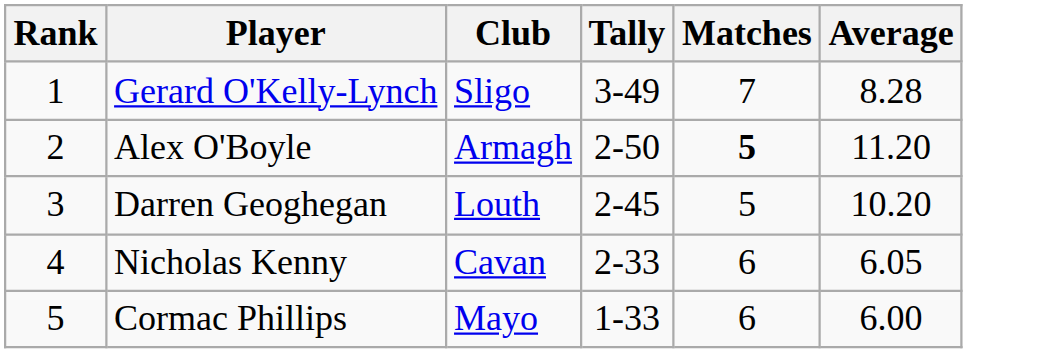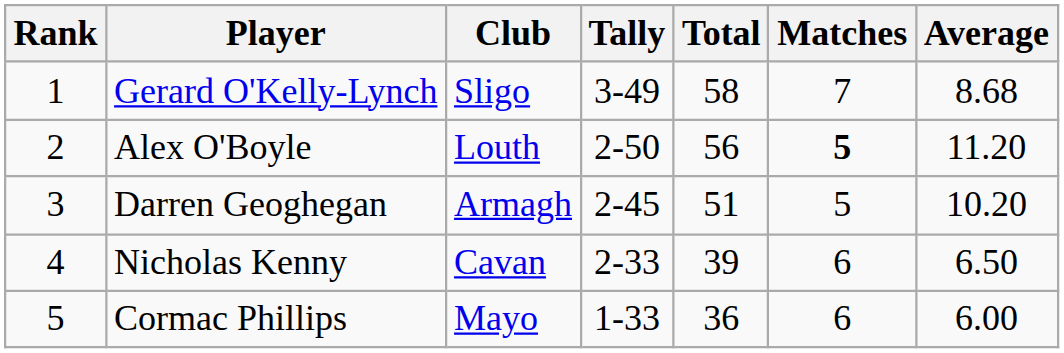+ column: Total | 58 | 56 | 51 | 39 | 36
Gerard O'Kelly-Lynch | Average: 8.28 -> 8.68
Alex O'Boyle | Club: Armagh -> Louth
Darren Geoghegan | Club: Louth -> Armagh
Nicholas Kenny | Average: 6.05 -> 6.50
